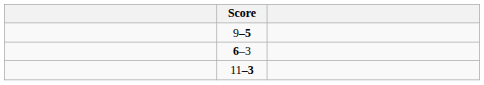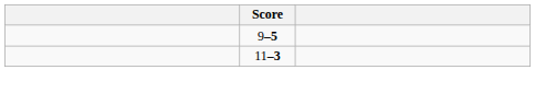- row: 6–3
